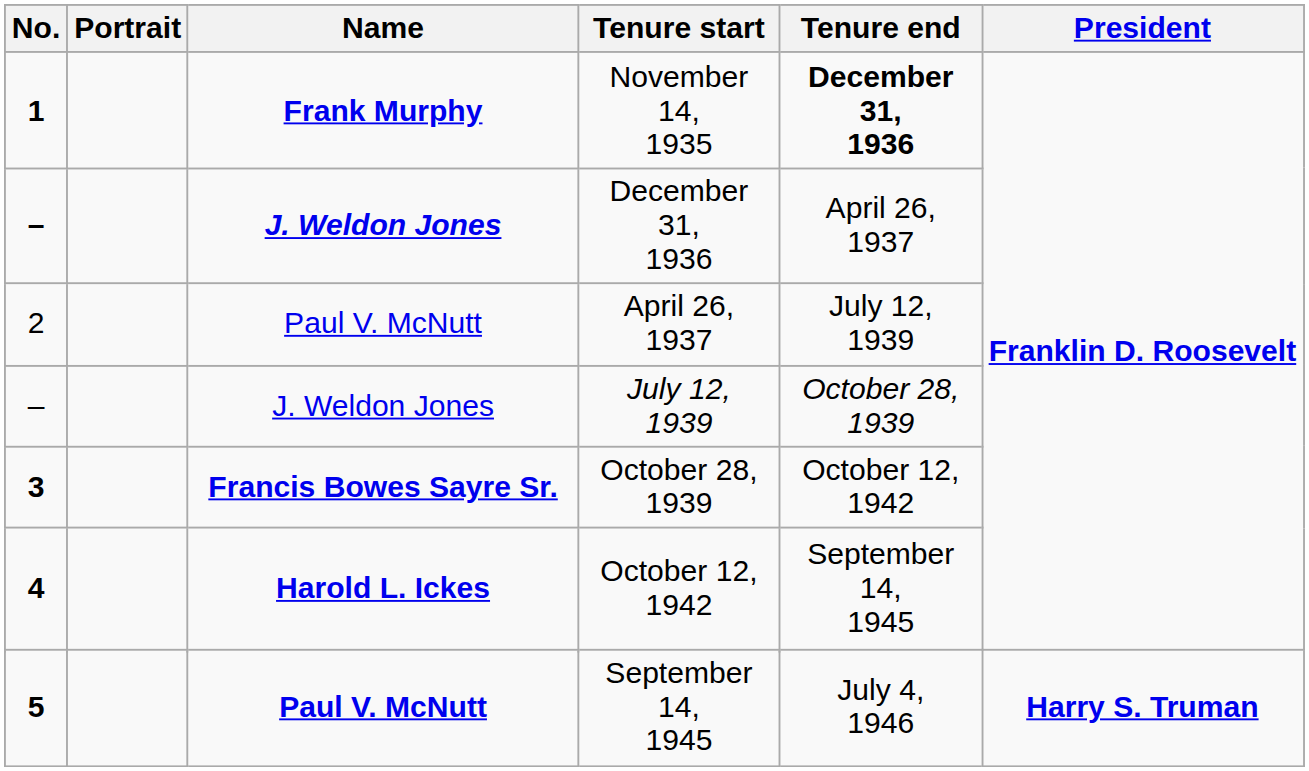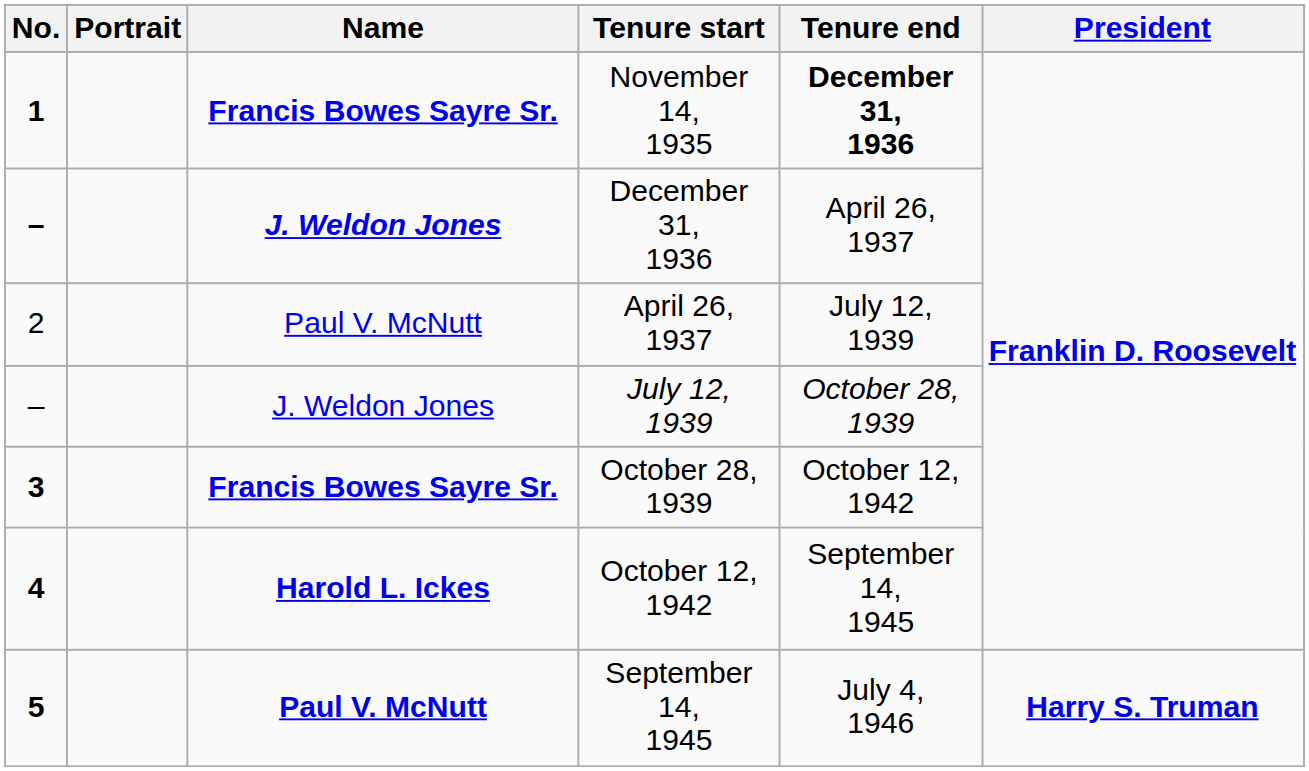November 14, 1935 | Name: Frank Murphy -> Francis Bowes Sayre Sr.
